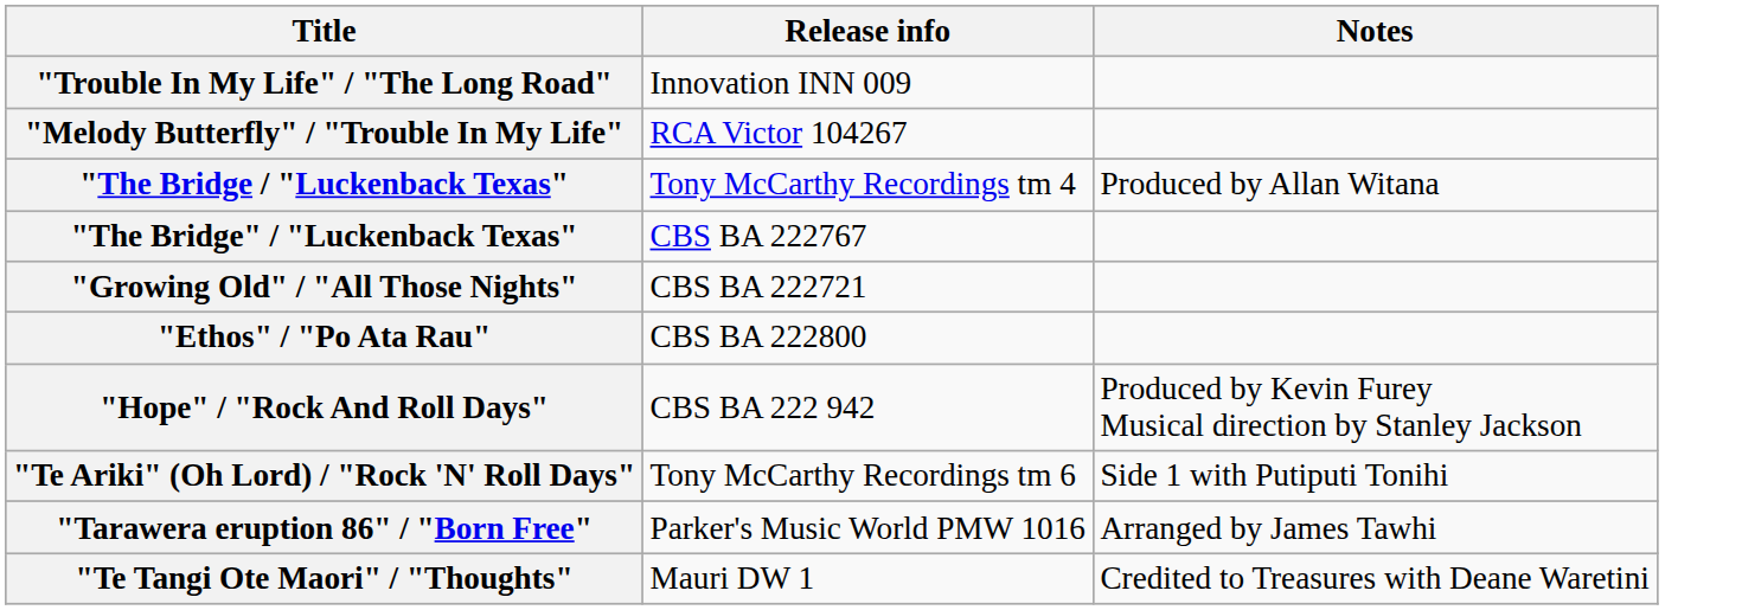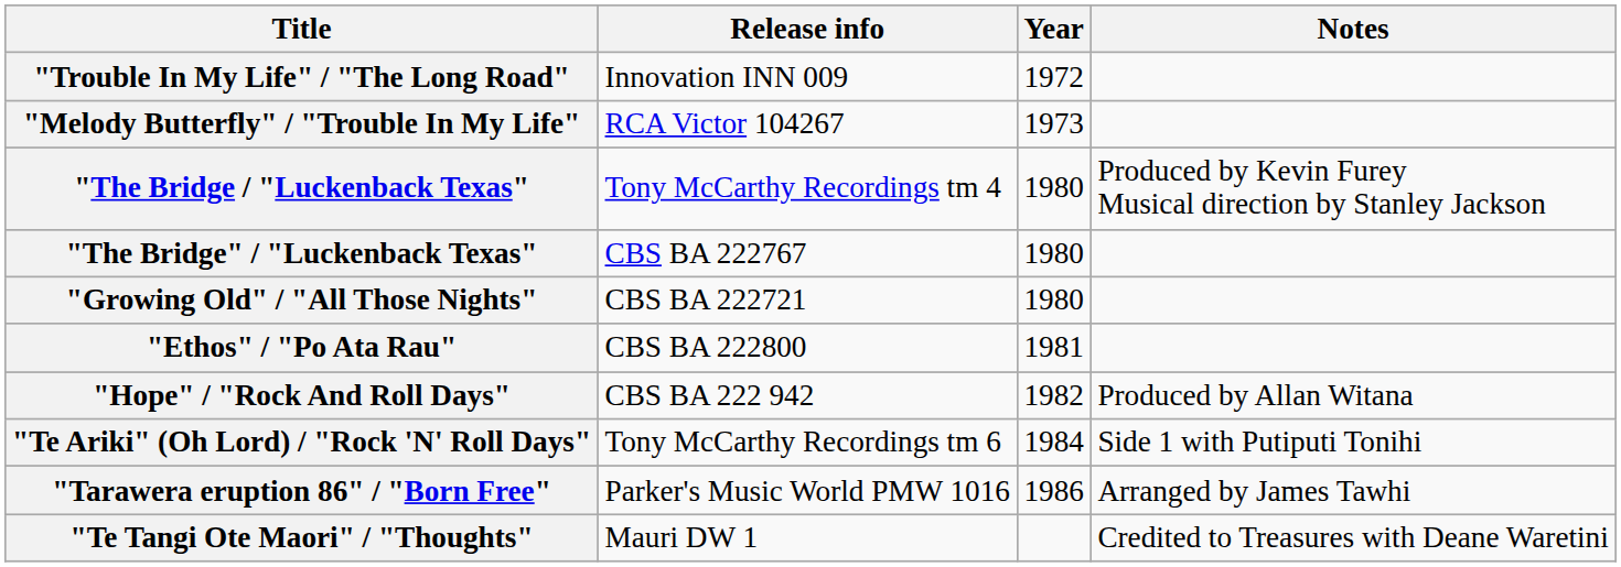+ column: Year | 1972 | 1973 | 1980 | 1980 | 1980 | 1981 | 1982 | 1984 | 1986
"The Bridge / "Luckenback Texas" | Notes: Produced by Allan Witana -> Produced by Kevin Furey Musical direction by Stanley Jackson
"Hope" / "Rock And Roll Days" | Notes: Produced by Kevin Furey Musical direction by Stanley Jackson -> Produced by Allan Witana
